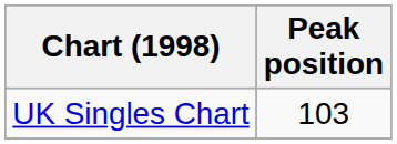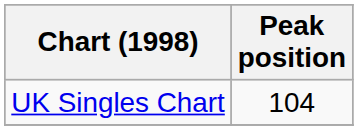UK Singles Chart | Peak position: 103 -> 104
